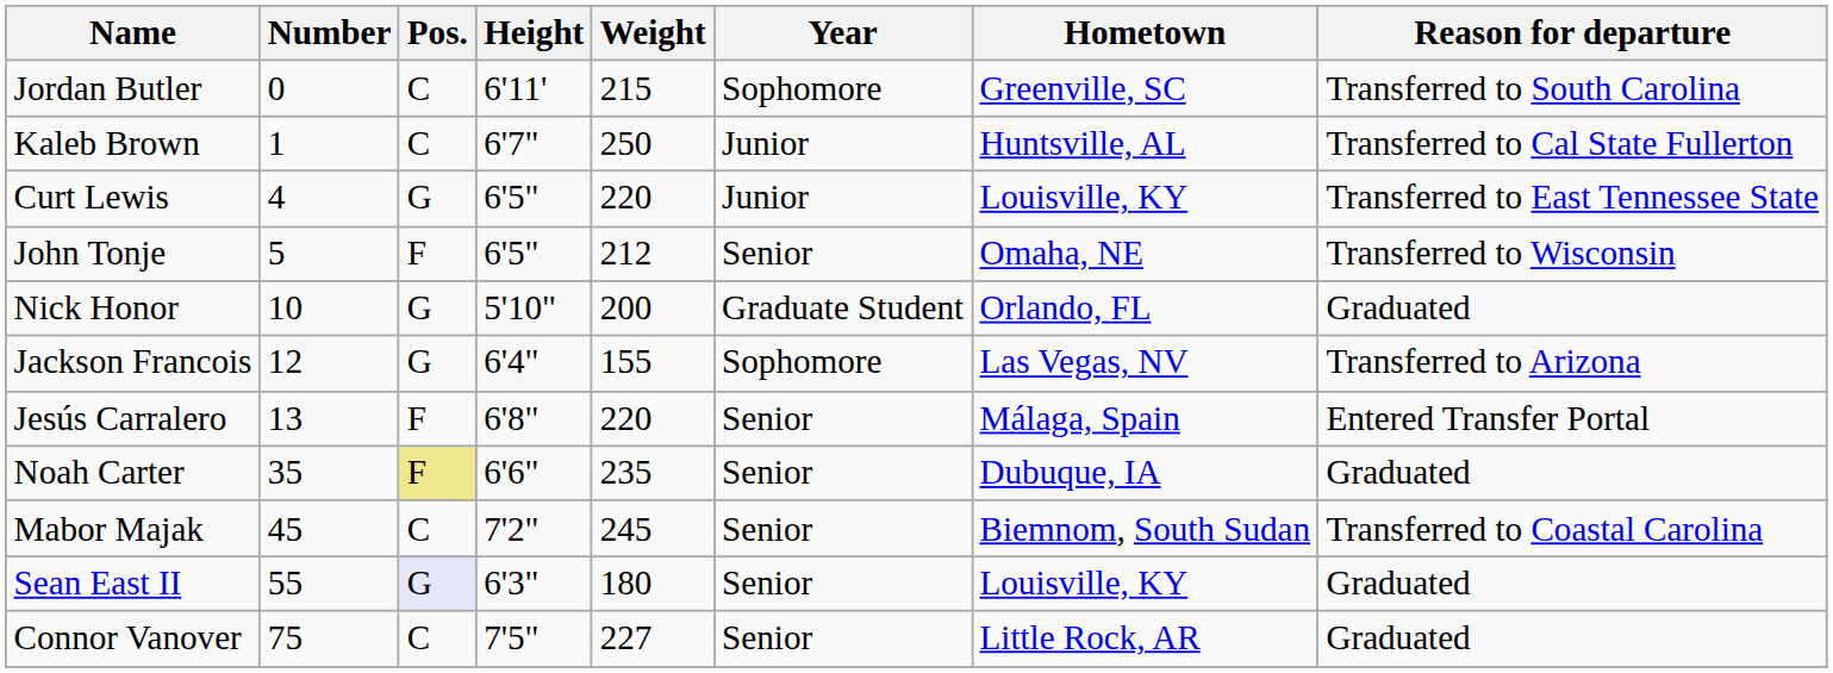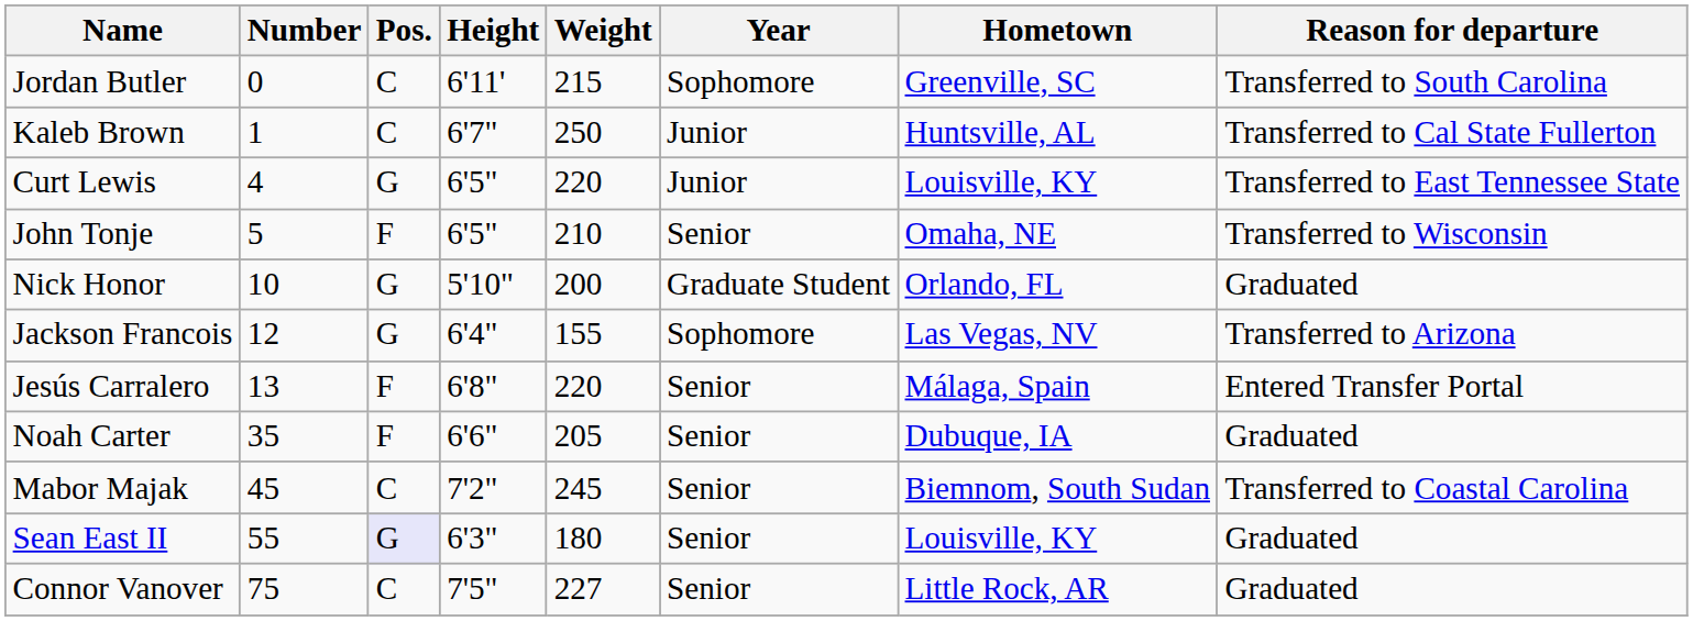John Tonje | Weight: 212 -> 210
Noah Carter | Pos.: khaki background -> no background
Noah Carter | Weight: 235 -> 205
